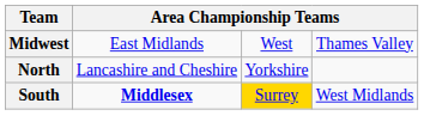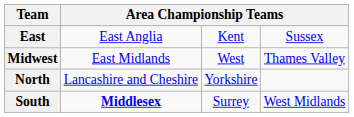+ row: East | East Anglia | Kent | Sussex
South | column 3: gold background -> no background
